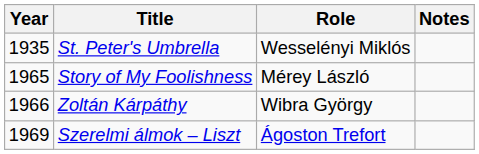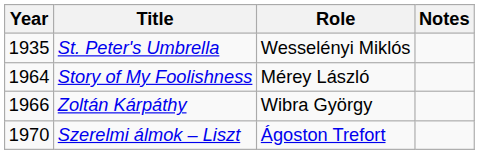Story of My Foolishness | Year: 1965 -> 1964
Szerelmi álmok – Liszt | Year: 1969 -> 1970
